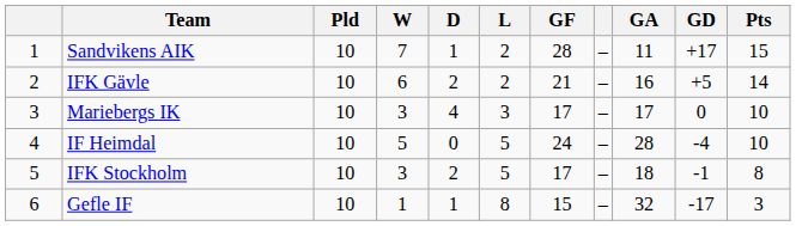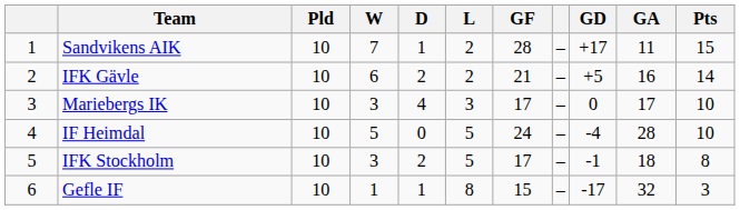columns swapped: GA <-> GD
